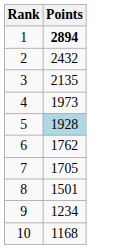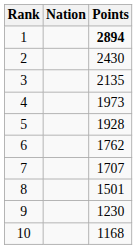+ column: Nation
2 | Points: 2432 -> 2430
5 | Points: lightblue background -> no background
7 | Points: 1705 -> 1707
9 | Points: 1234 -> 1230
